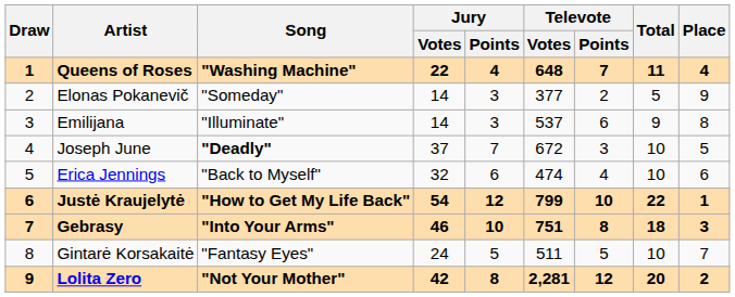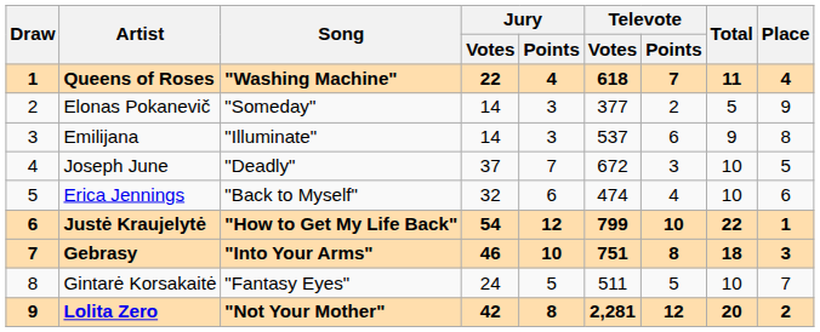Queens of Roses | Televote / Votes: 648 -> 618
Joseph June | Song: bold -> normal
